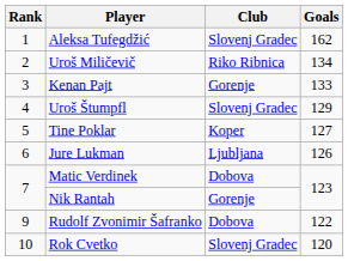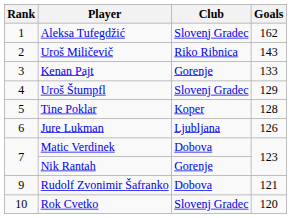Uroš Miličevič | Goals: 134 -> 143
Tine Poklar | Goals: 127 -> 128
Rudolf Zvonimir Šafranko | Goals: 122 -> 121
